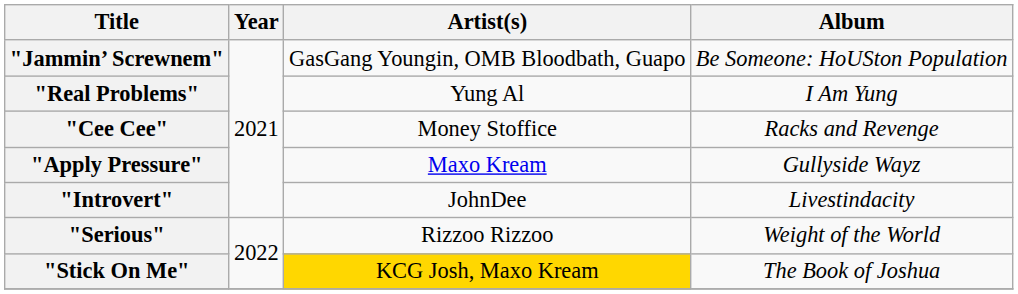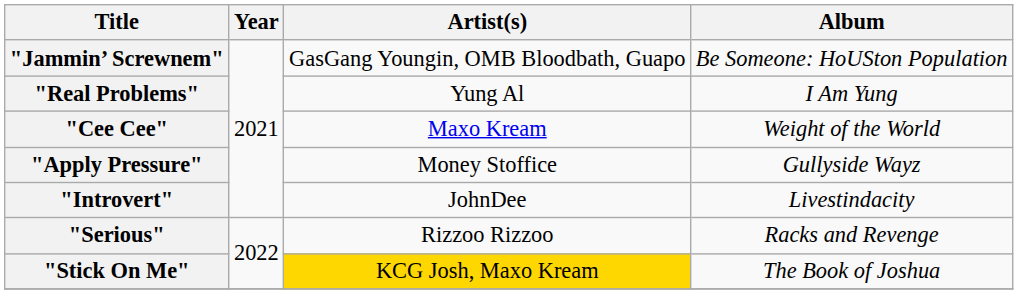"Cee Cee" | Artist(s): Money Stoffice -> Maxo Kream
"Cee Cee" | Album: Racks and Revenge -> Weight of the World
"Apply Pressure" | Artist(s): Maxo Kream -> Money Stoffice
"Serious" | Album: Weight of the World -> Racks and Revenge
